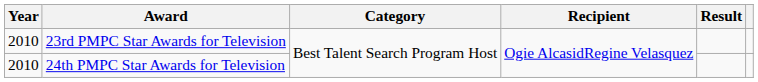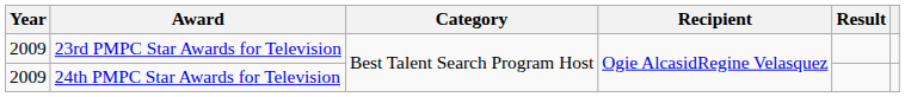23rd PMPC Star Awards for Television | Year: 2010 -> 2009
24th PMPC Star Awards for Television | Year: 2010 -> 2009
